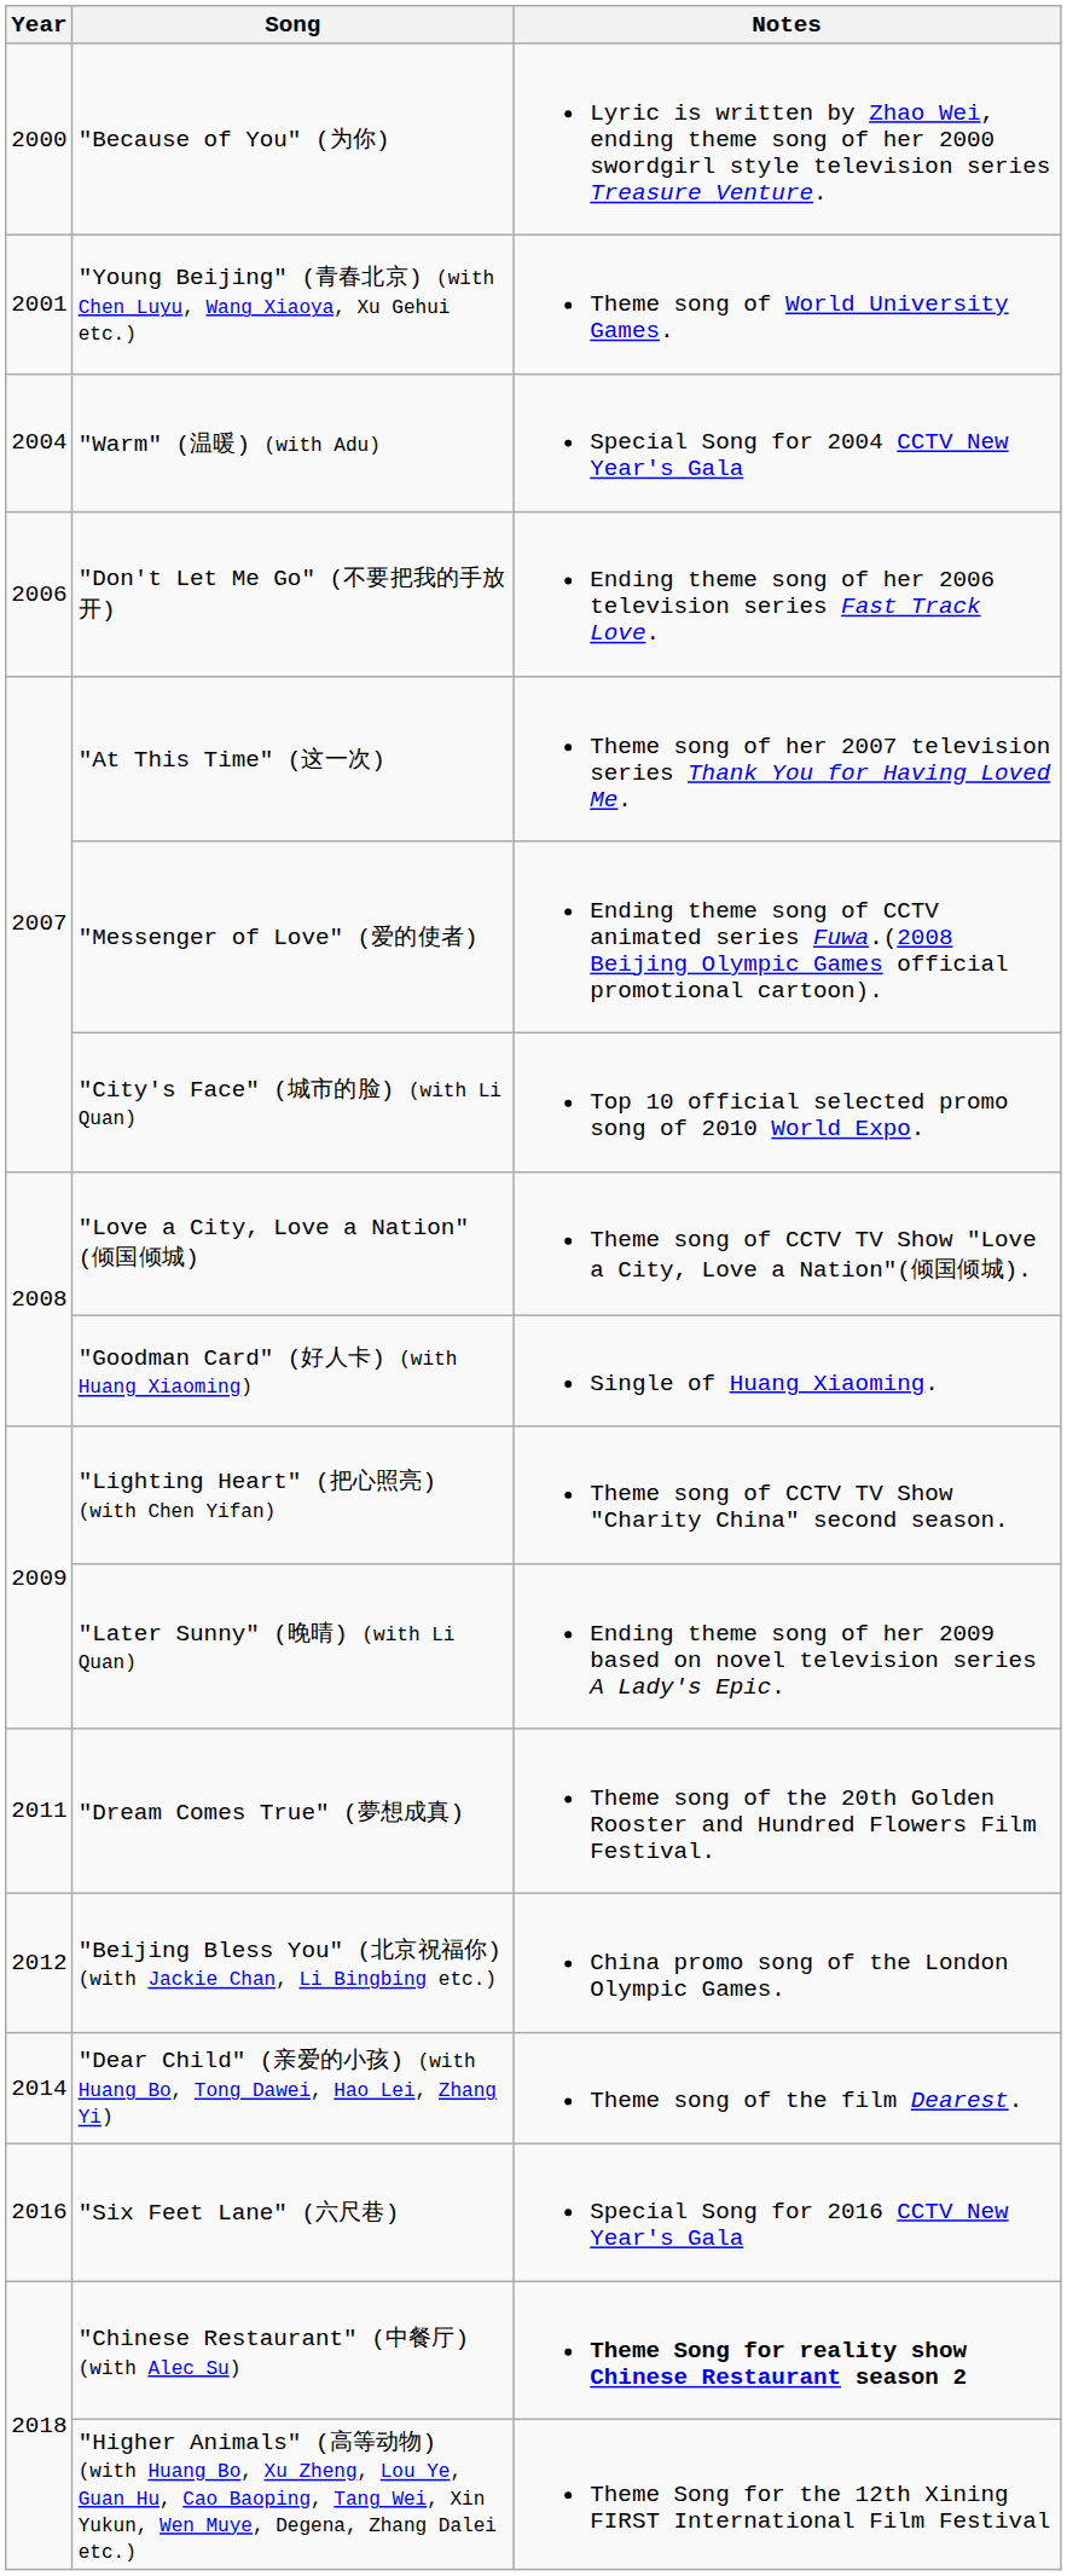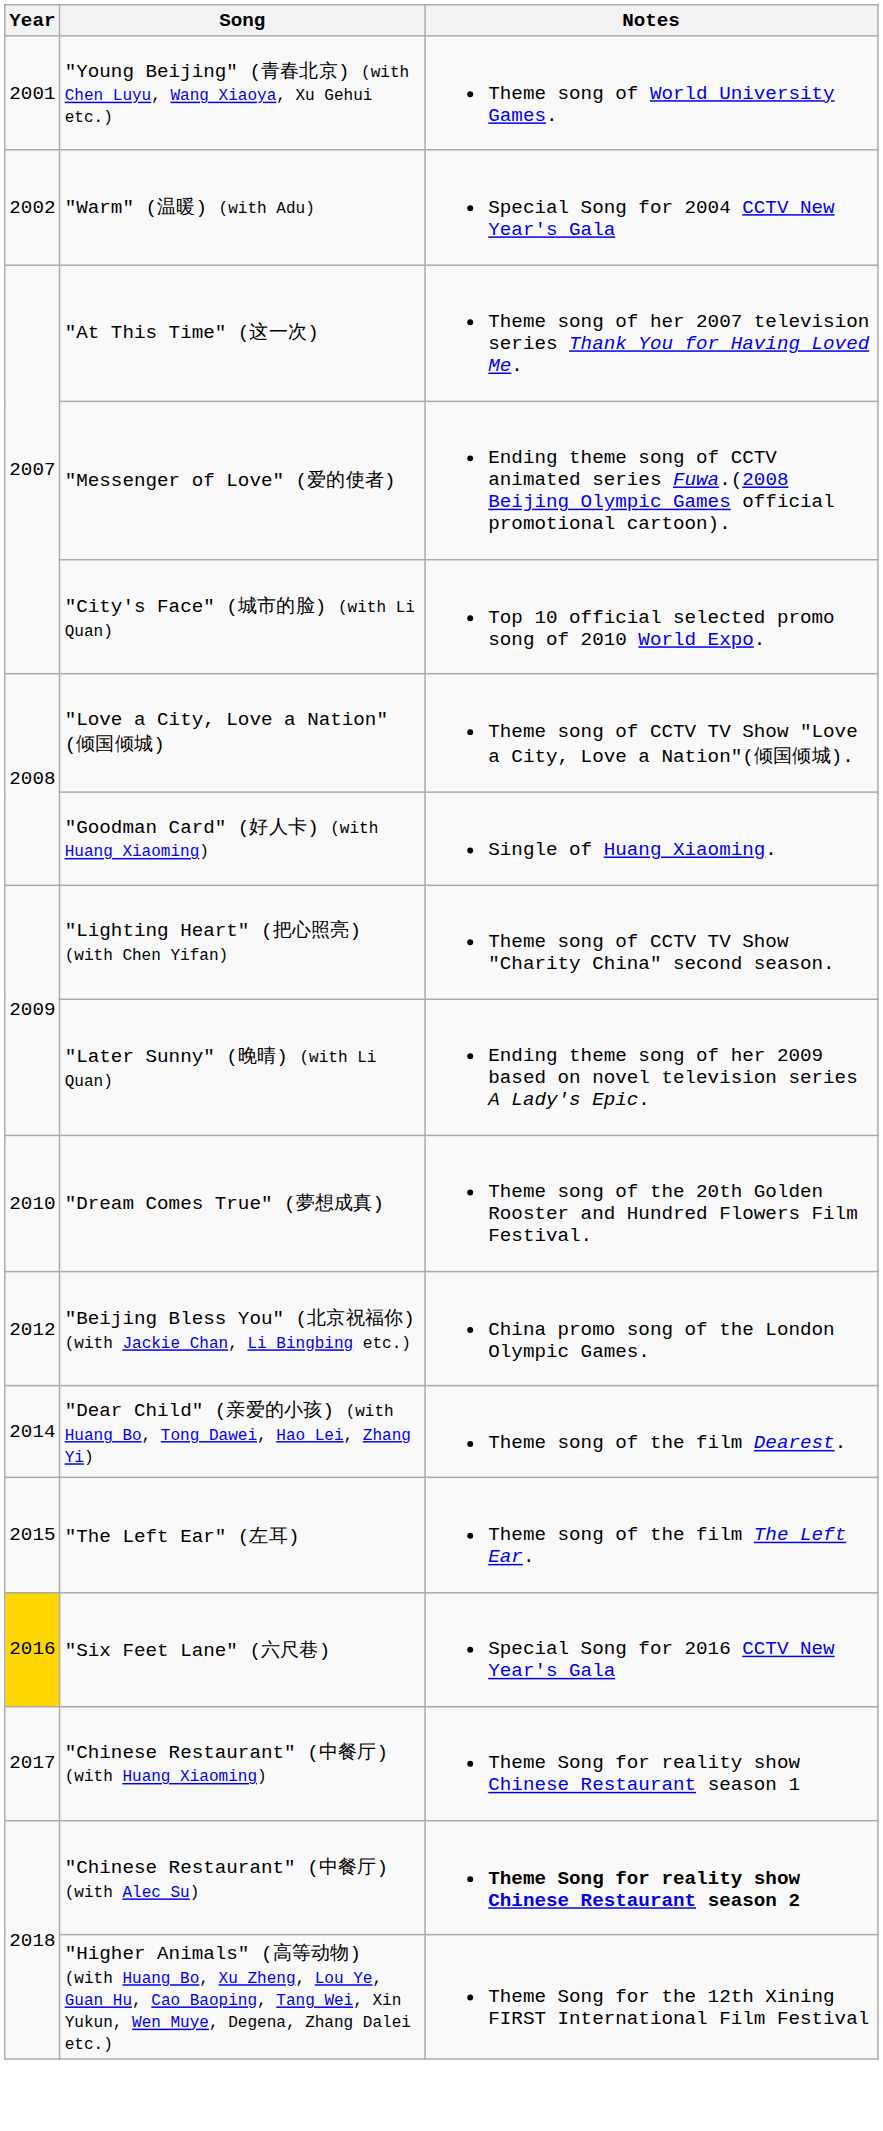- row: 2000 | "Because of You" (为你) | Lyric is written by Zhao Wei, ending theme song of her 2000 swordgirl style television series Treasure Venture.
"Warm" (温暖) (with Adu) | Year: 2004 -> 2002
- row: 2006 | "Don't Let Me Go" (不要把我的手放开) | Ending theme song of her 2006 television series Fast Track Love.
"Dream Comes True" (夢想成真) | Year: 2011 -> 2010
+ row: 2015 | "The Left Ear" (左耳) | Theme song of the film The Left Ear.
"Six Feet Lane" (六尺巷) | Year: no background -> gold background
+ row: 2017 | "Chinese Restaurant" (中餐厅) (with Huang Xiaoming) | Theme Song for reality show Chinese Restaurant season 1
